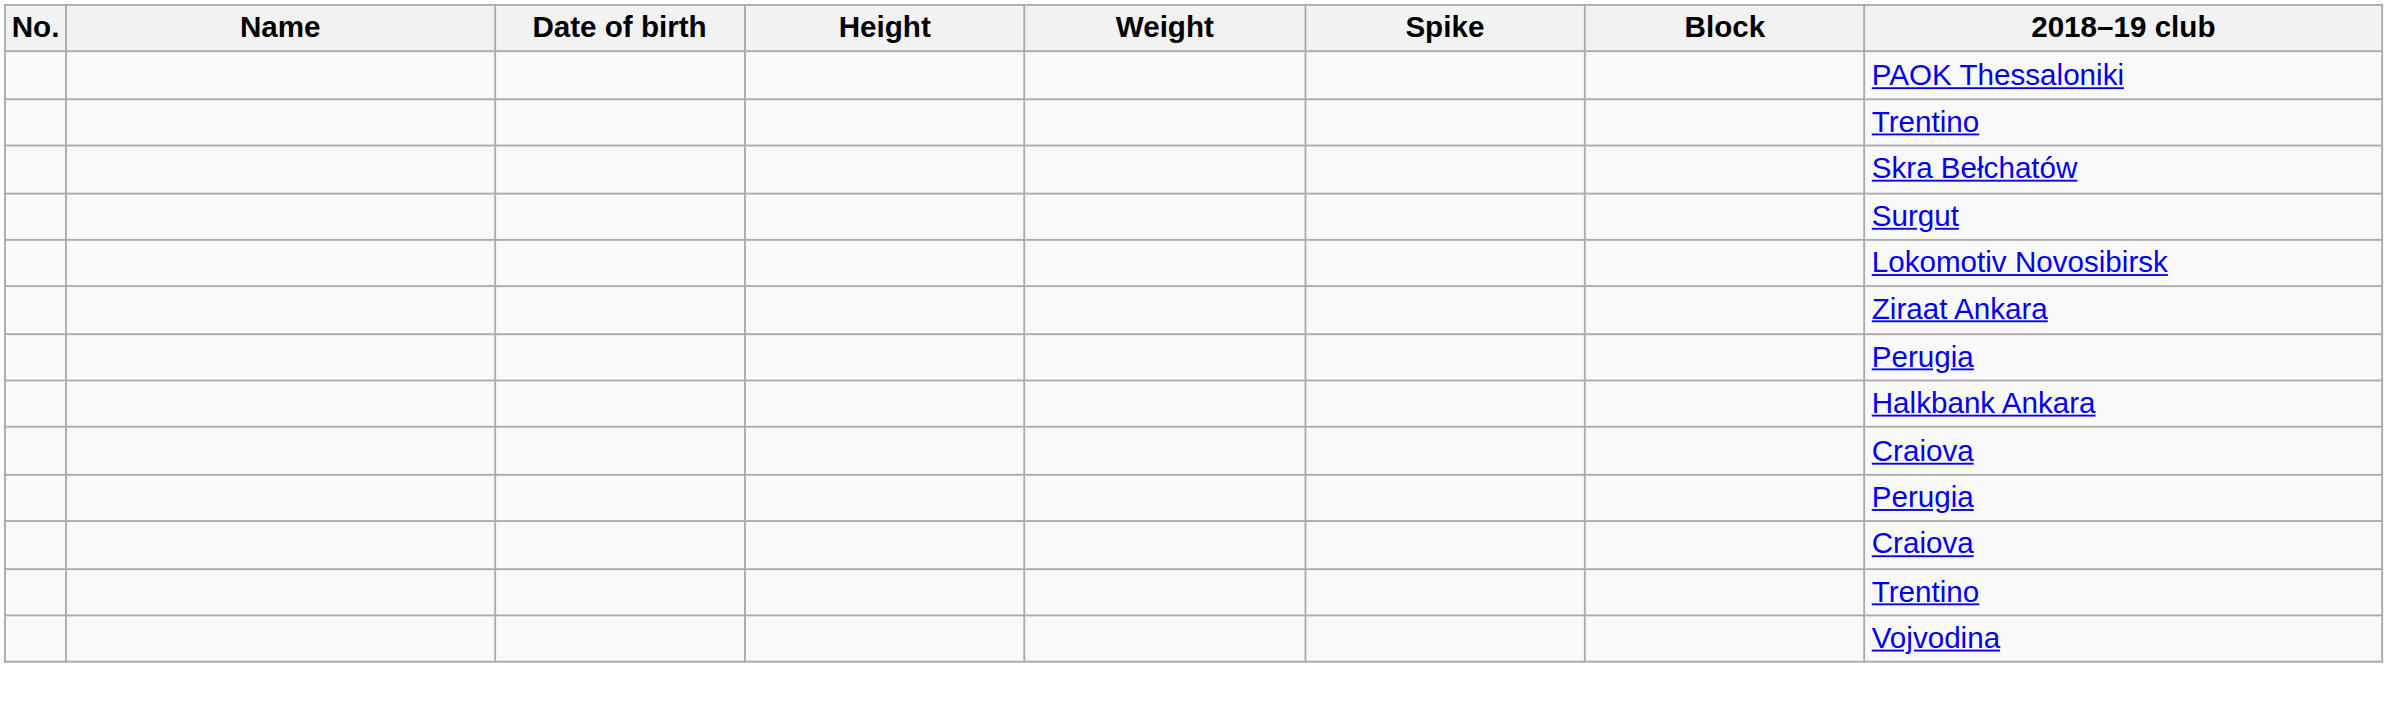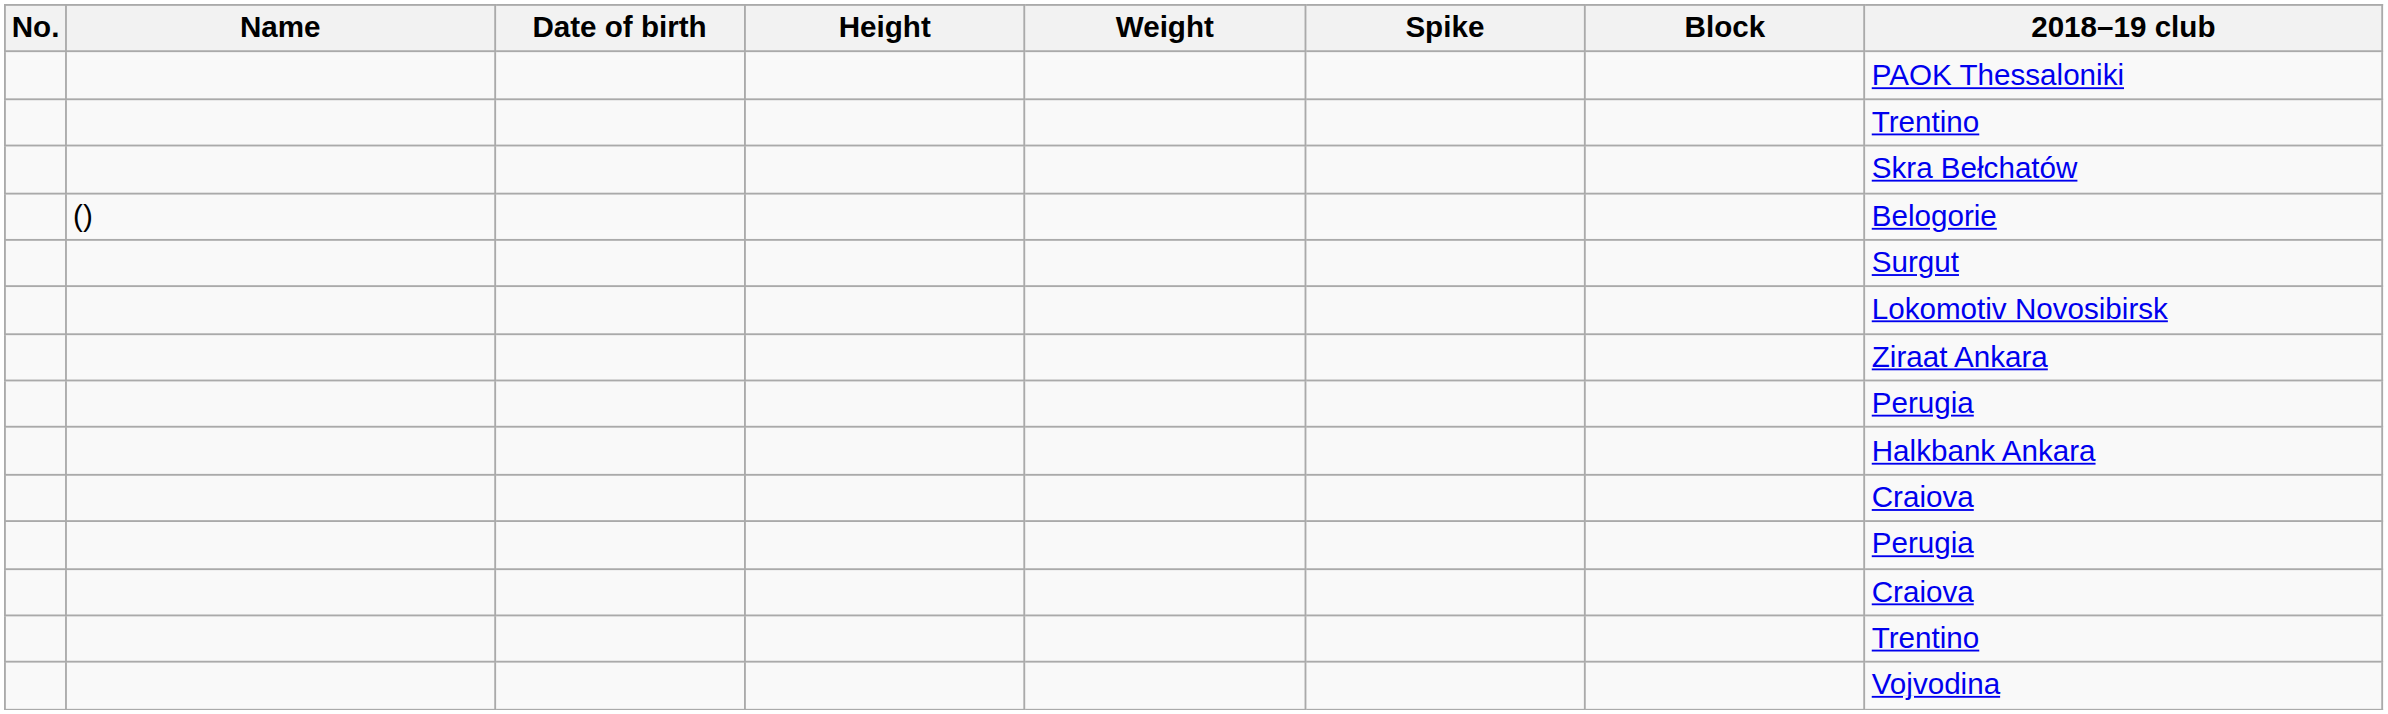+ row: () | Belogorie
